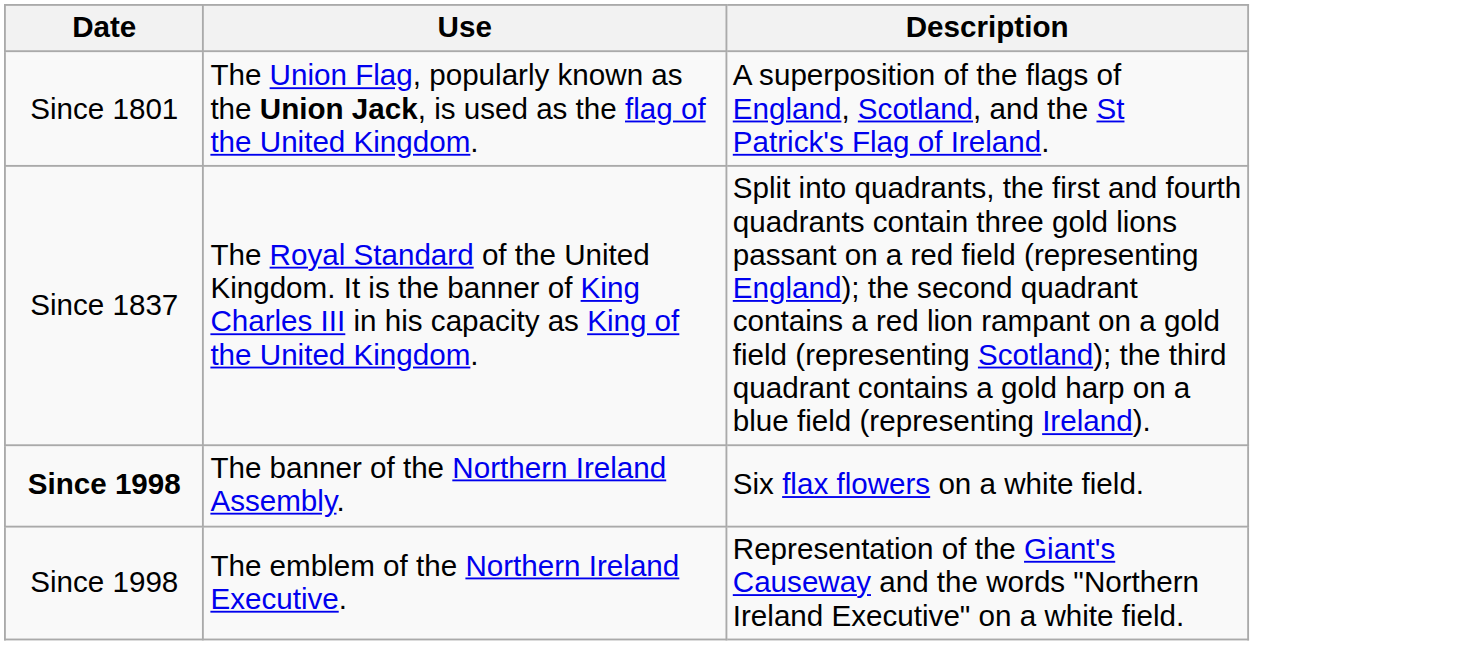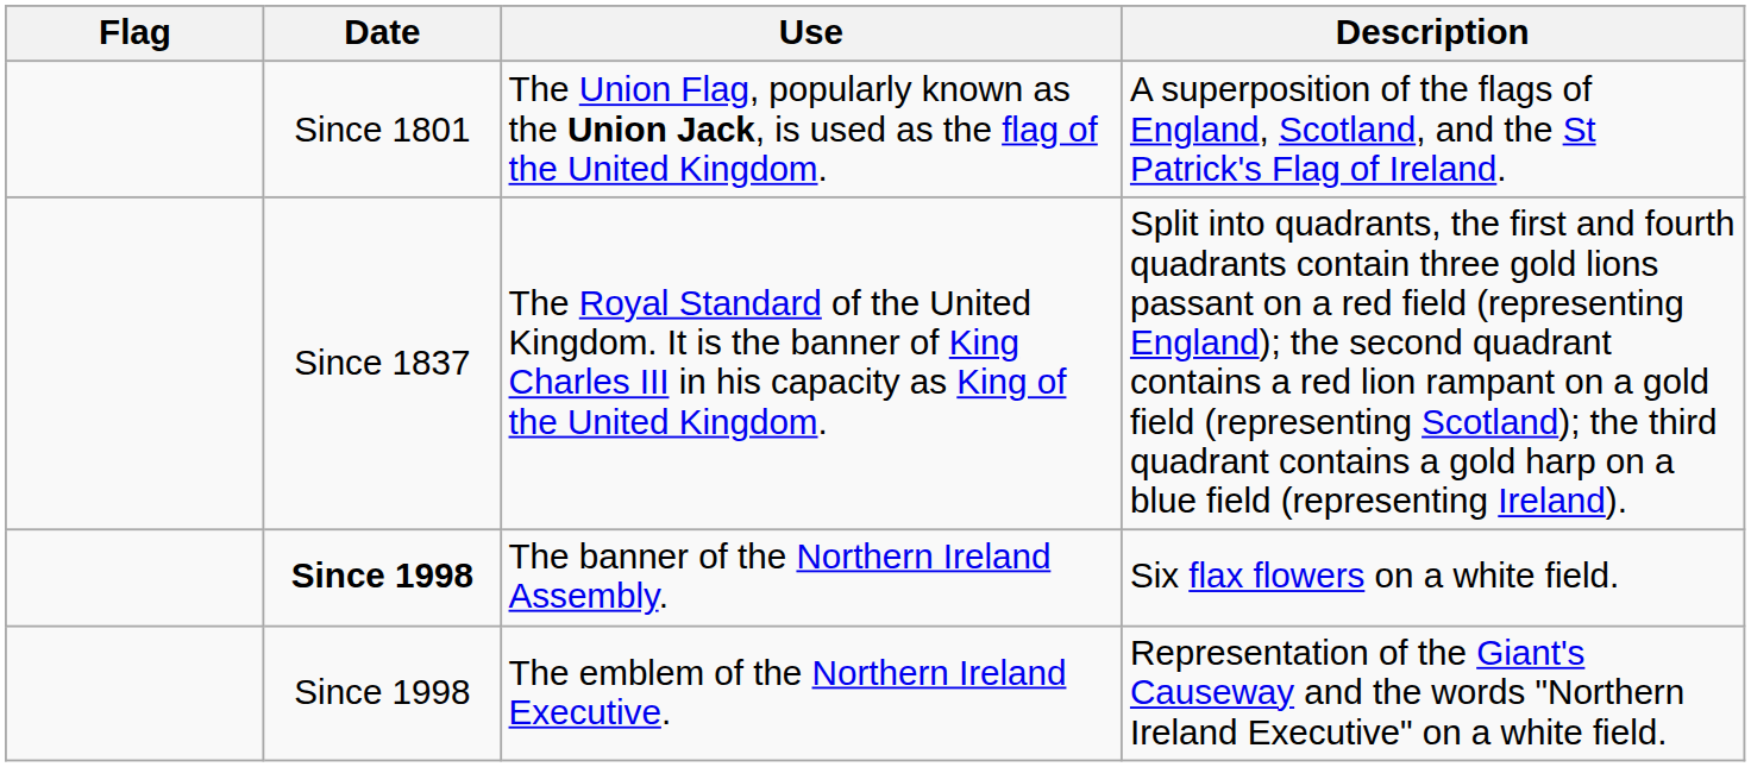+ column: Flag
